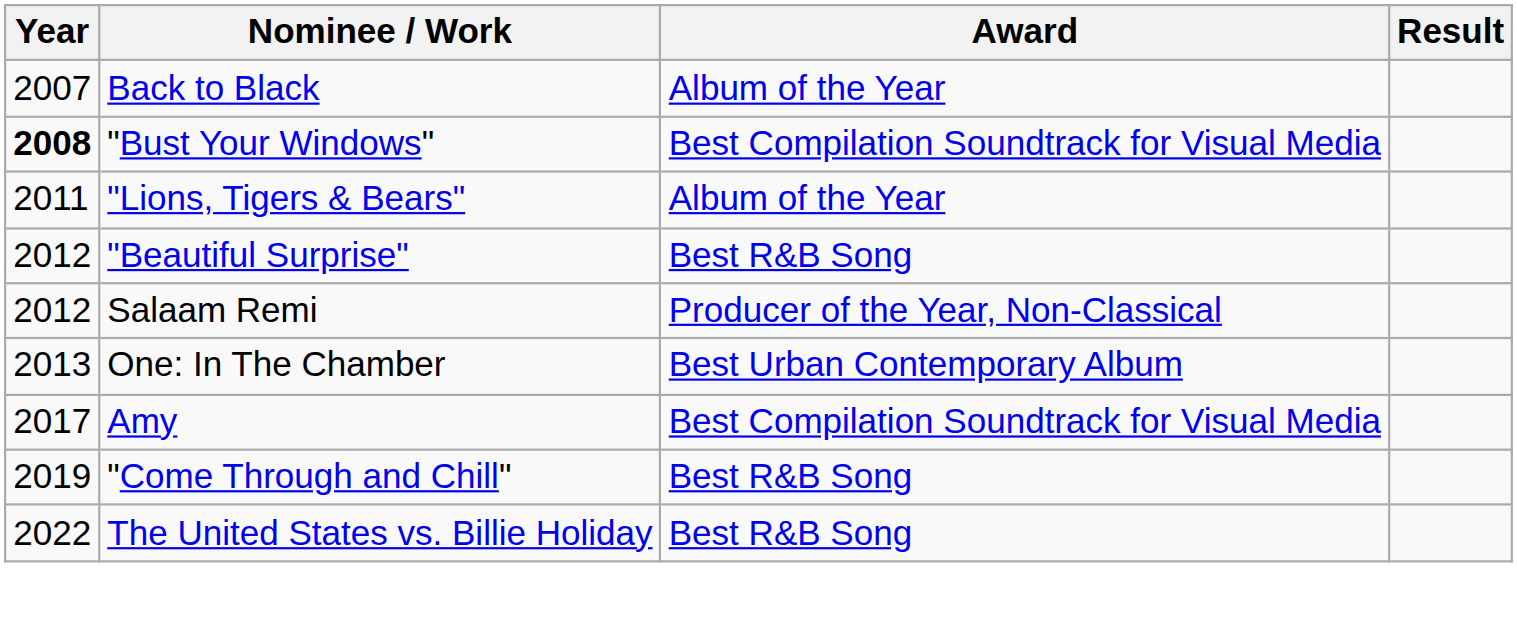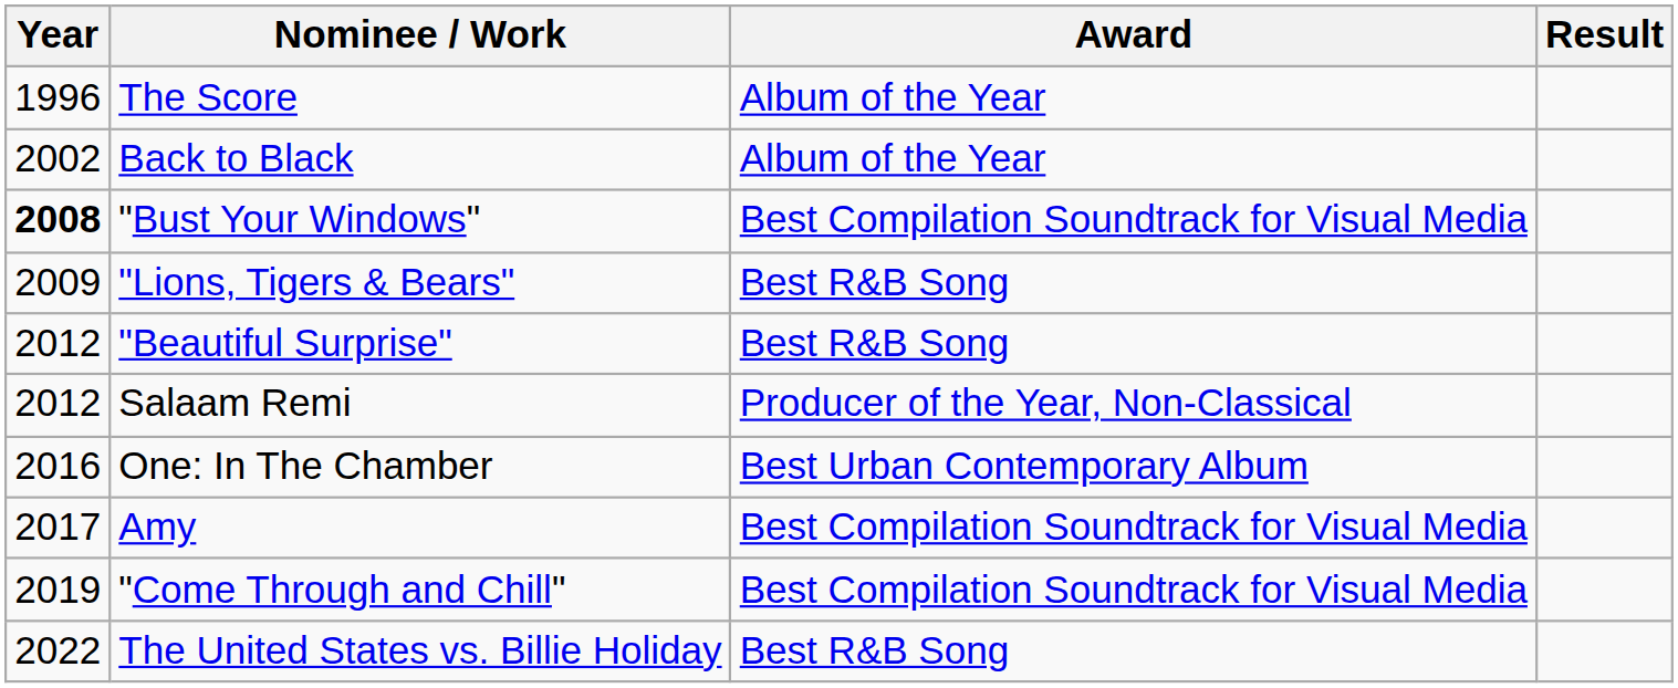+ row: 1996 | The Score | Album of the Year
Back to Black | Year: 2007 -> 2002
"Lions, Tigers & Bears" | Year: 2011 -> 2009
"Lions, Tigers & Bears" | Award: Album of the Year -> Best R&B Song
One: In The Chamber | Year: 2013 -> 2016
"Come Through and Chill" | Award: Best R&B Song -> Best Compilation Soundtrack for Visual Media
